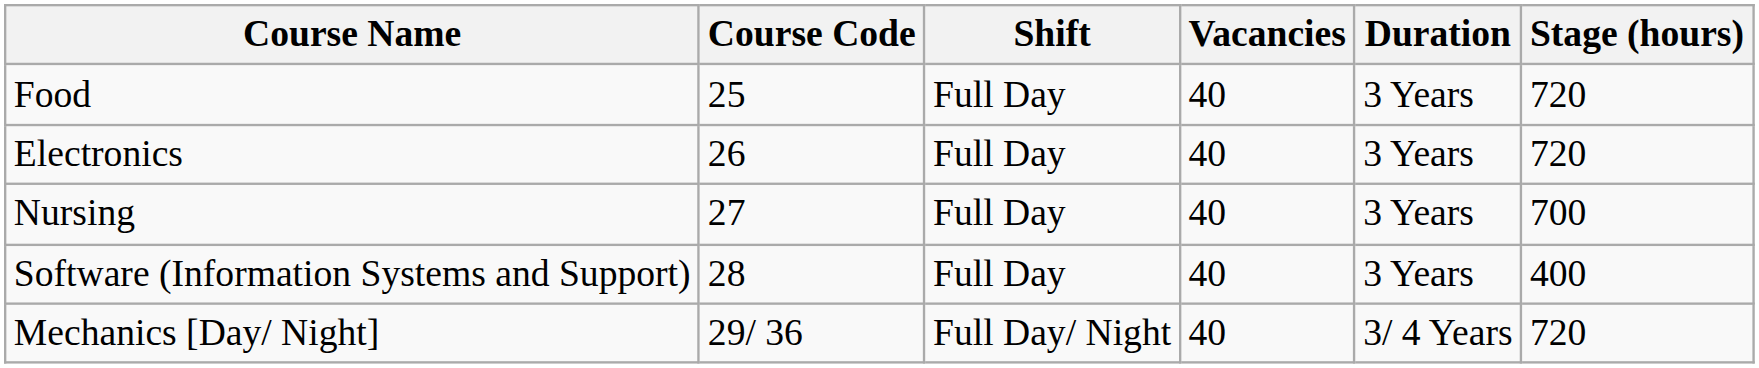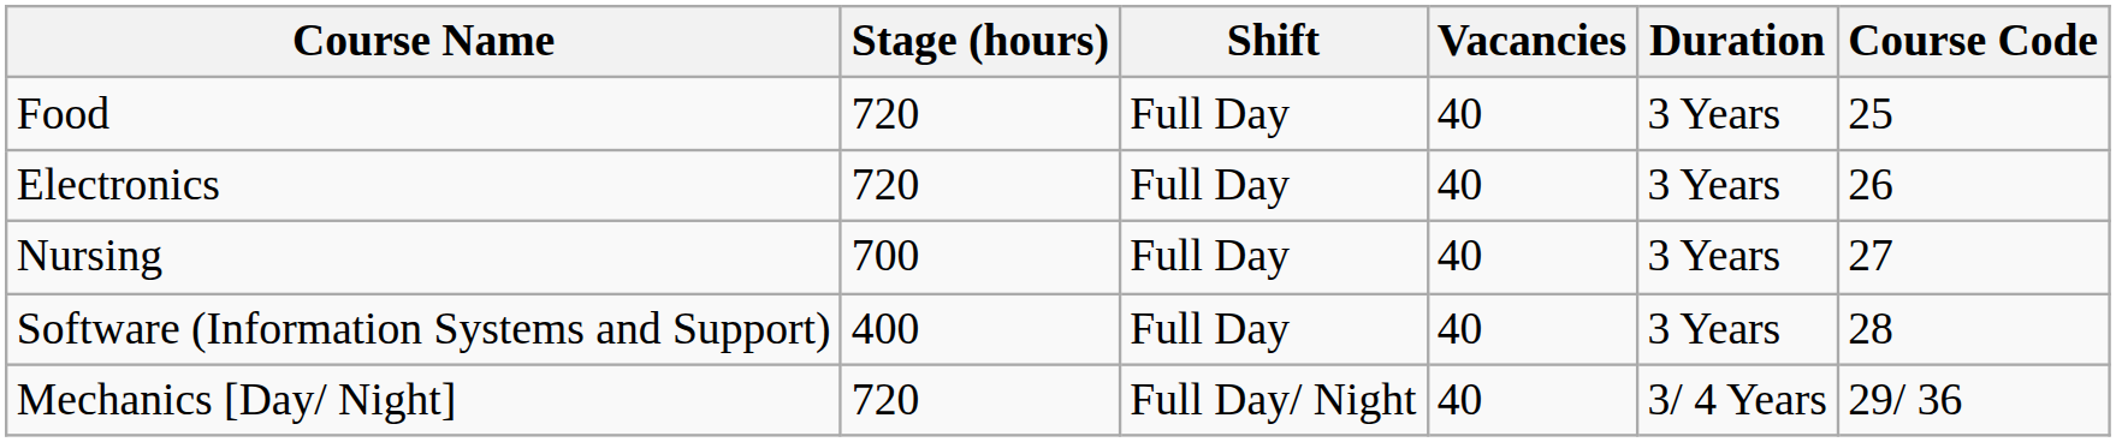columns swapped: Course Code <-> Stage (hours)
